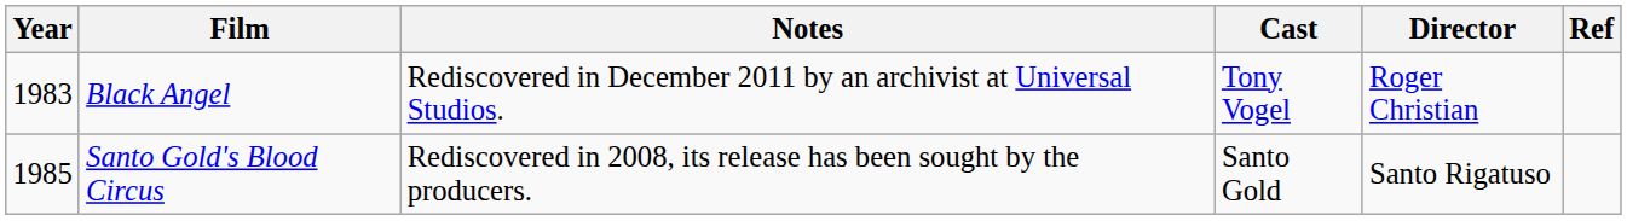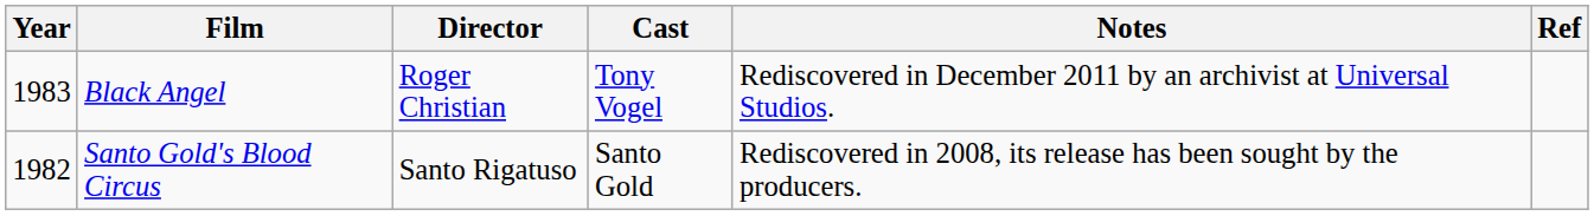columns swapped: Director <-> Notes
Santo Gold's Blood Circus | Year: 1985 -> 1982
